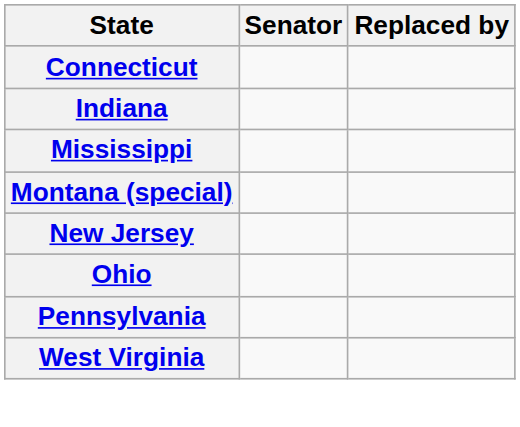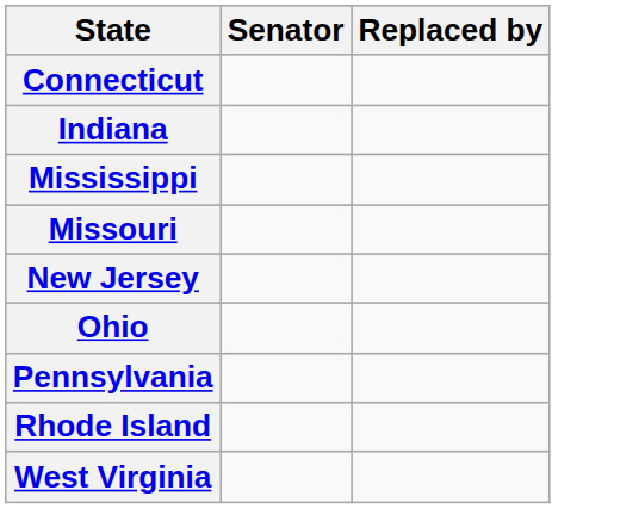+ row: Missouri
- row: Montana (special)
+ row: Rhode Island
